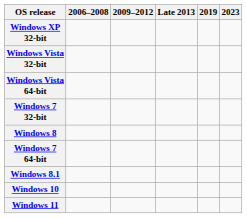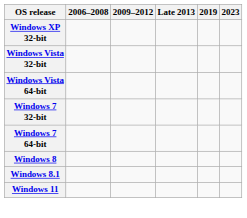rows swapped: Windows 7 64-bit <-> Windows 8
- row: Windows 10
